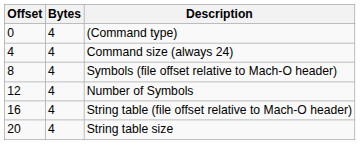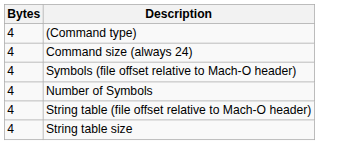- column: Offset | 0 | 4 | 8 | 12 | 16 | 20
